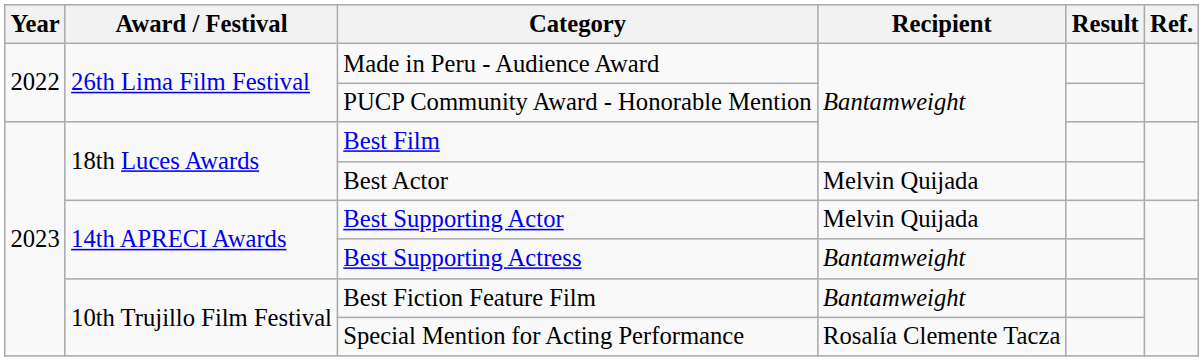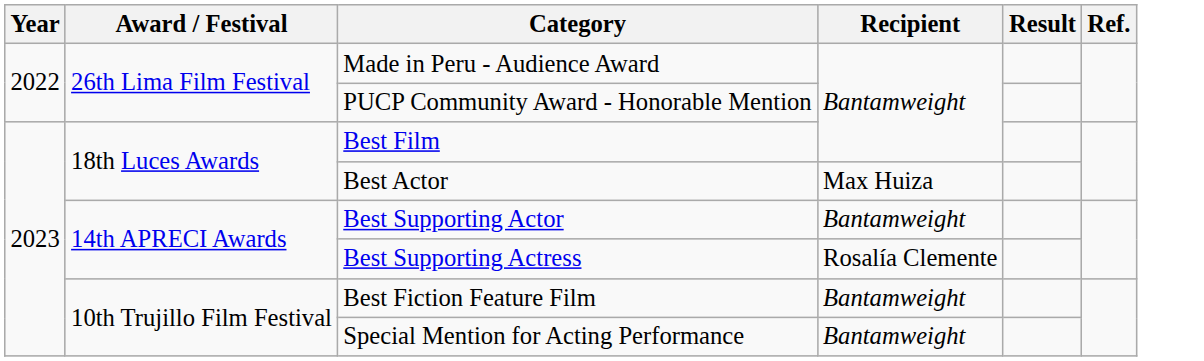Best Actor | Recipient: Melvin Quijada -> Max Huiza
Best Supporting Actor | Recipient: Melvin Quijada -> Bantamweight
Best Supporting Actress | Recipient: Bantamweight -> Rosalía Clemente
Special Mention for Acting Performance | Recipient: Rosalía Clemente Tacza -> Bantamweight
